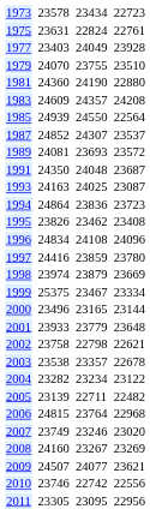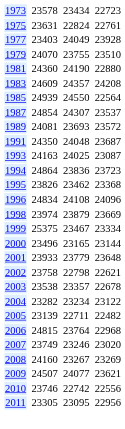1987 | column 3: 24852 -> 24854
1995 | column 7: 23408 -> 23368
- row: 1997 | 24416 | 23859 | 23780
